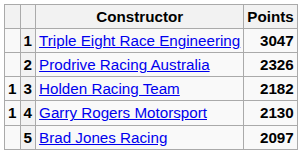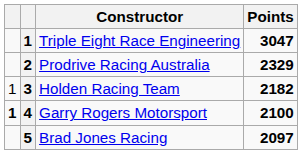Prodrive Racing Australia | Points: 2326 -> 2329
Holden Racing Team | column 1: bold -> normal
Garry Rogers Motorsport | Points: 2130 -> 2100
